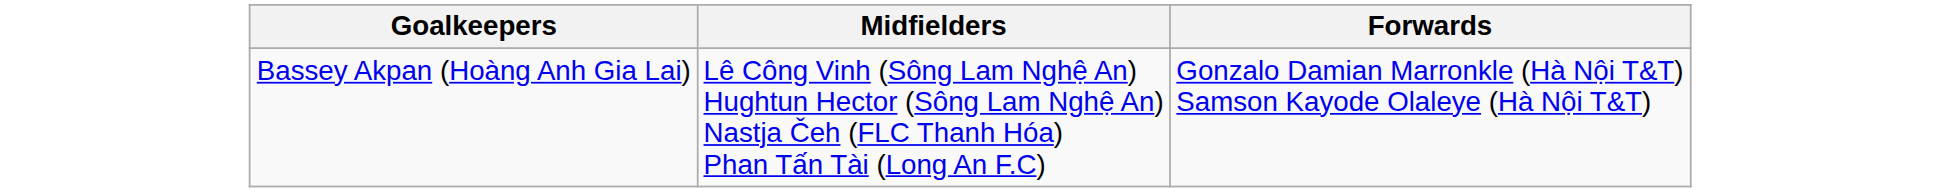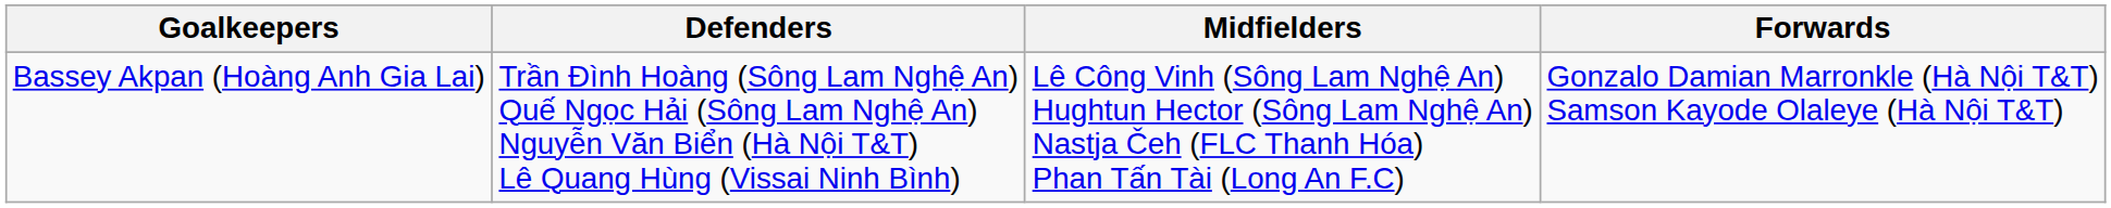+ column: Defenders | Trần Đình Hoàng (Sông Lam Nghệ An) Quế Ngọc Hải (Sông Lam Nghệ An) Nguyễn Văn Biển (Hà Nội T&T) Lê Quang Hùng (Vissai Ninh Bình)
